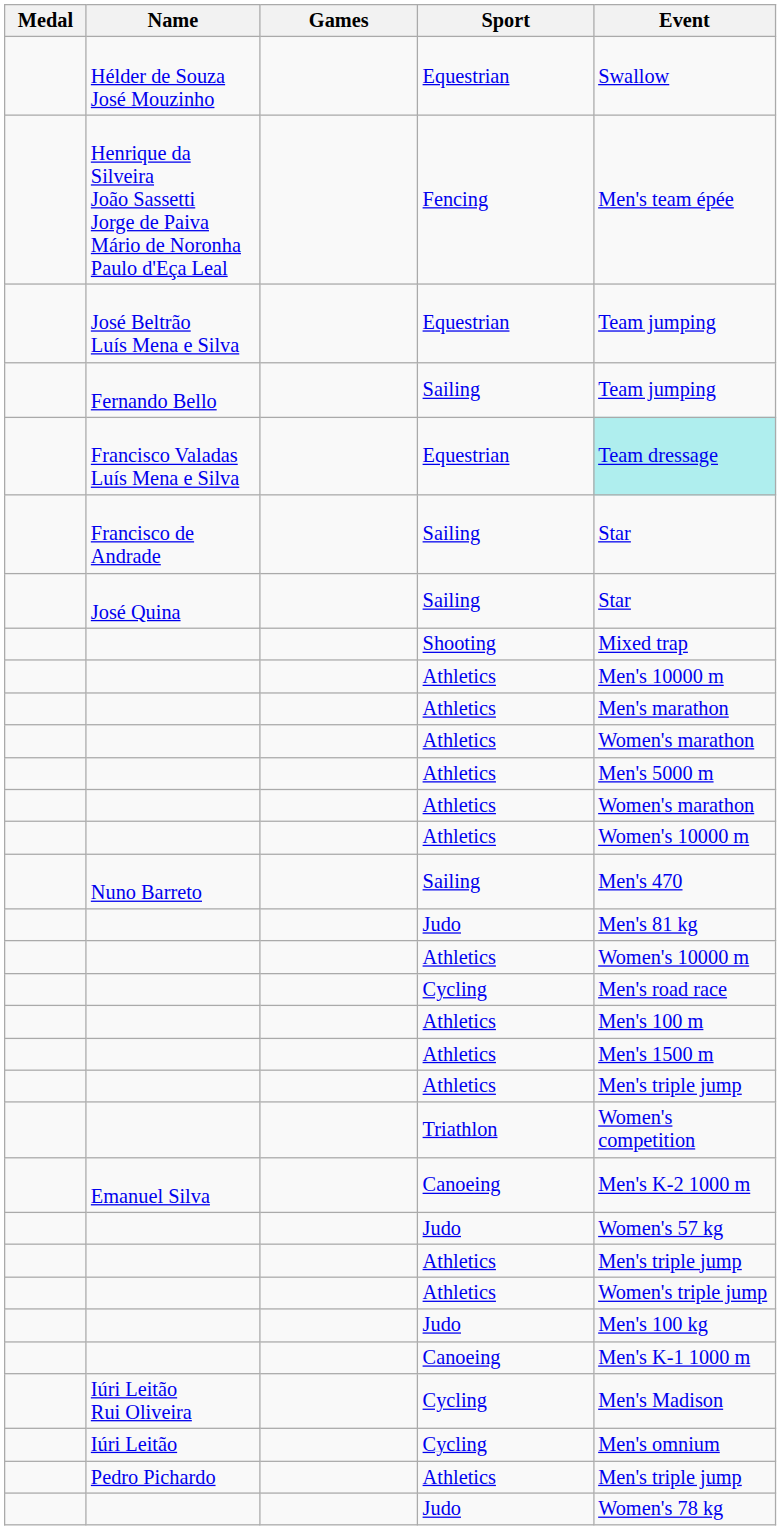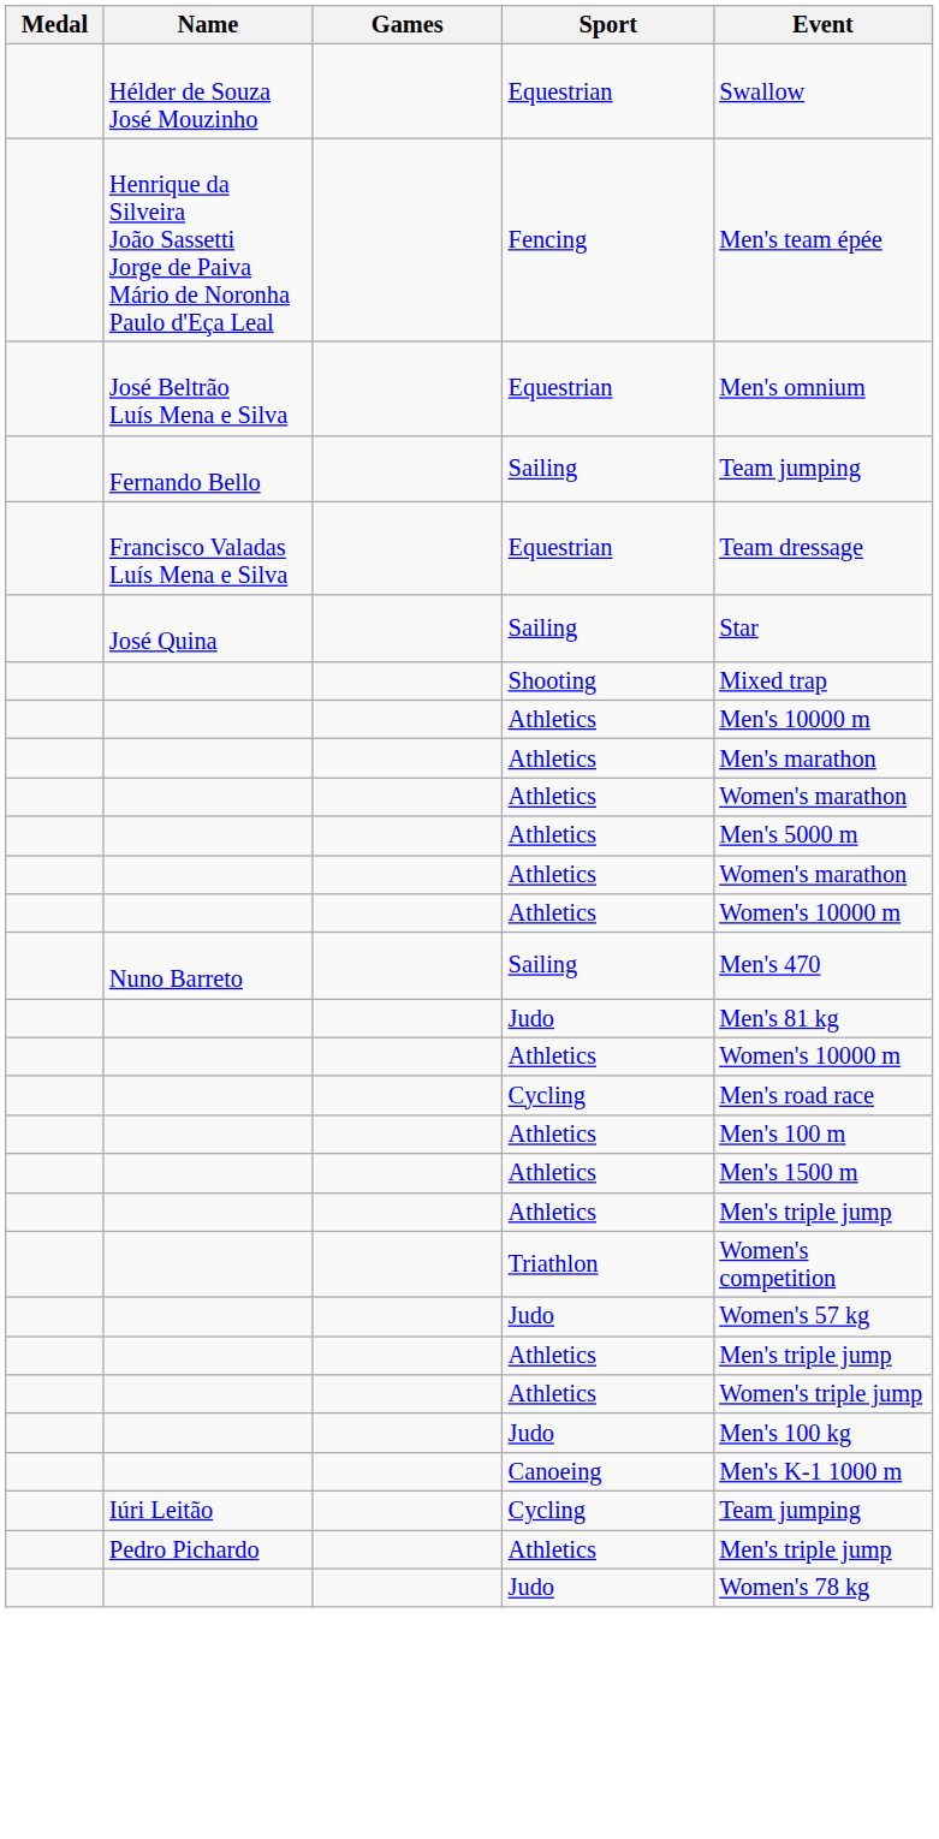José Beltrão Luís Mena e Silva | Event: Team jumping -> Men's omnium
Francisco Valadas Luís Mena e Silva | Event: paleturquoise background -> no background
- row: Francisco de Andrade | Sailing | Star
- row: Emanuel Silva | Canoeing | Men's K-2 1000 m
- row: Iúri Leitão Rui Oliveira | Cycling | Men's Madison
Iúri Leitão | Event: Men's omnium -> Team jumping
